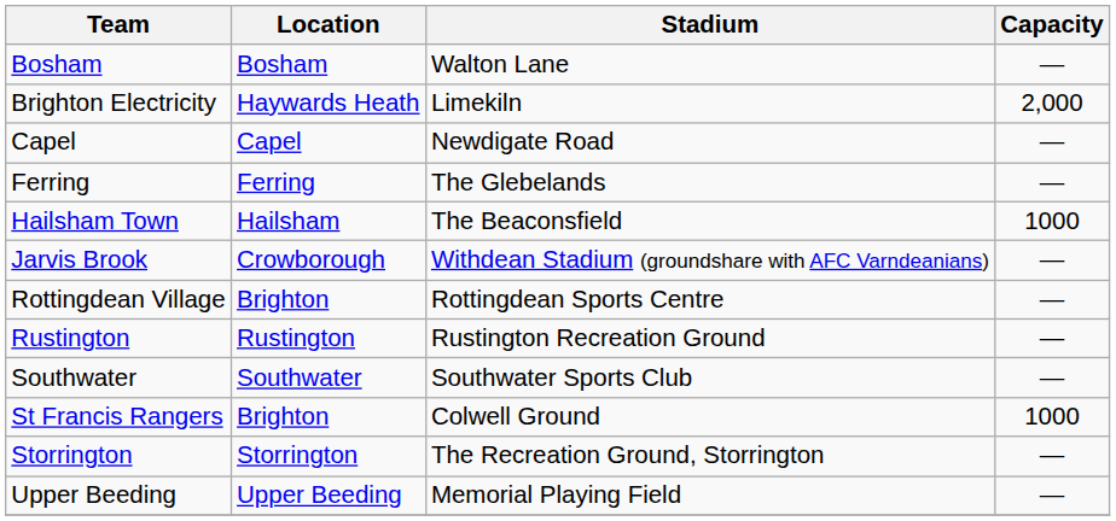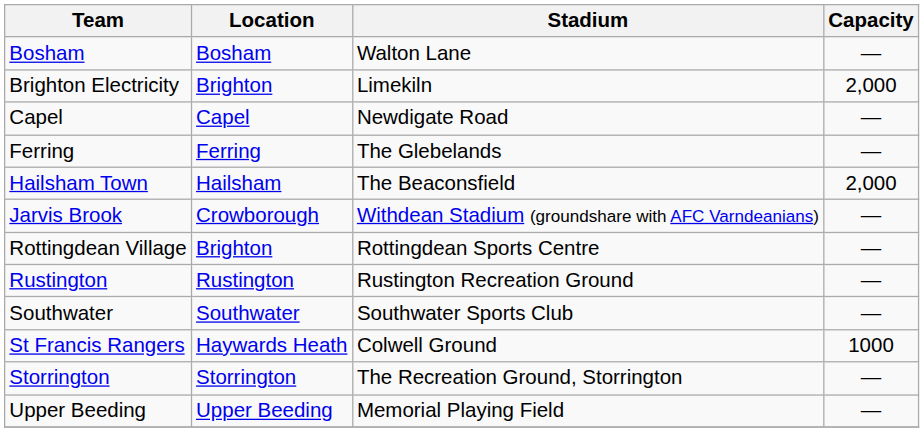Brighton Electricity | Location: Haywards Heath -> Brighton
Hailsham Town | Capacity: 1000 -> 2,000
St Francis Rangers | Location: Brighton -> Haywards Heath
